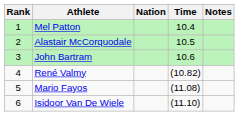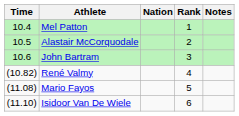columns swapped: Rank <-> Time
